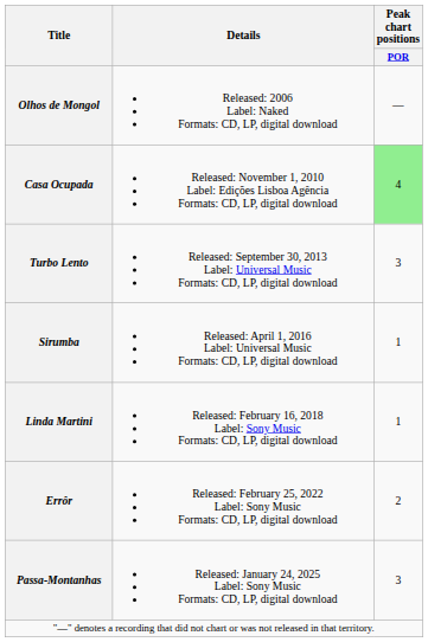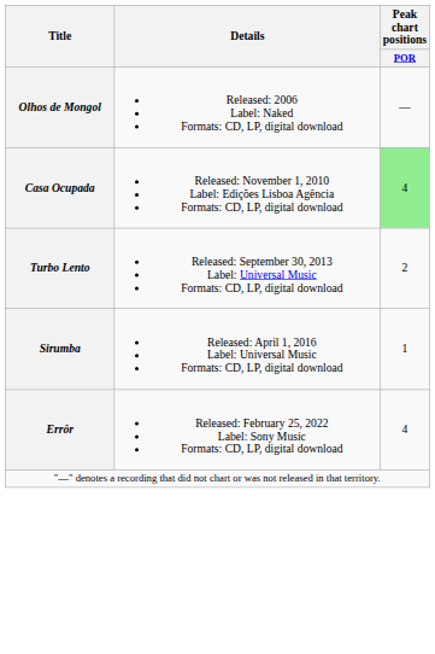Turbo Lento | Peak chart positions / POR: 3 -> 2
- row: Linda Martini | Released: February 16, 2018 Label: Sony Music Formats: CD, LP, digital download | 1
Errôr | Peak chart positions / POR: 2 -> 4
- row: Passa-Montanhas | Released: January 24, 2025 Label: Sony Music Formats: CD, LP, digital download | 3
